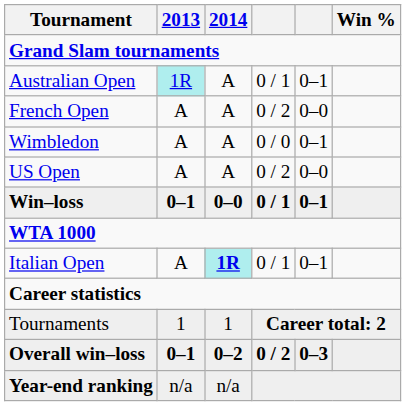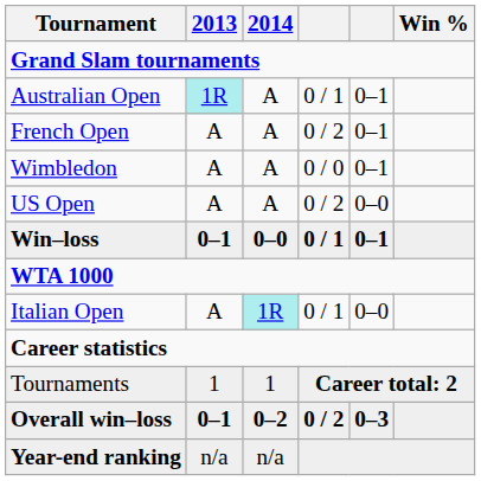French Open | column 5: 0–0 -> 0–1
Italian Open | 2014: bold -> normal
Italian Open | column 5: 0–1 -> 0–0
